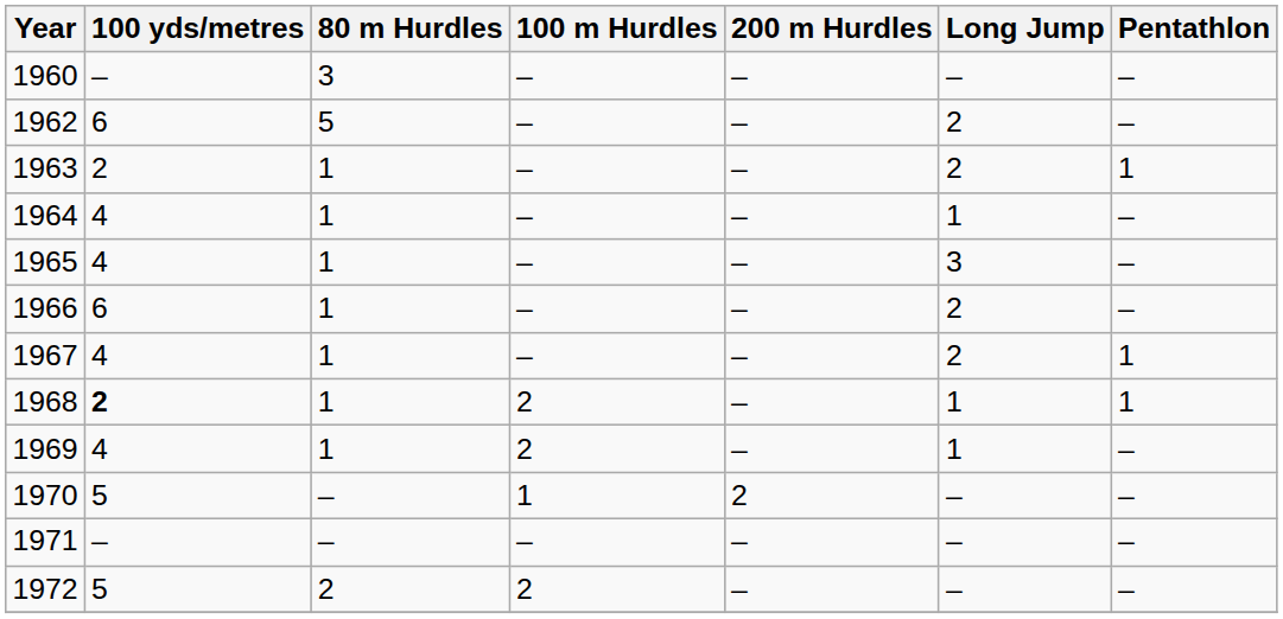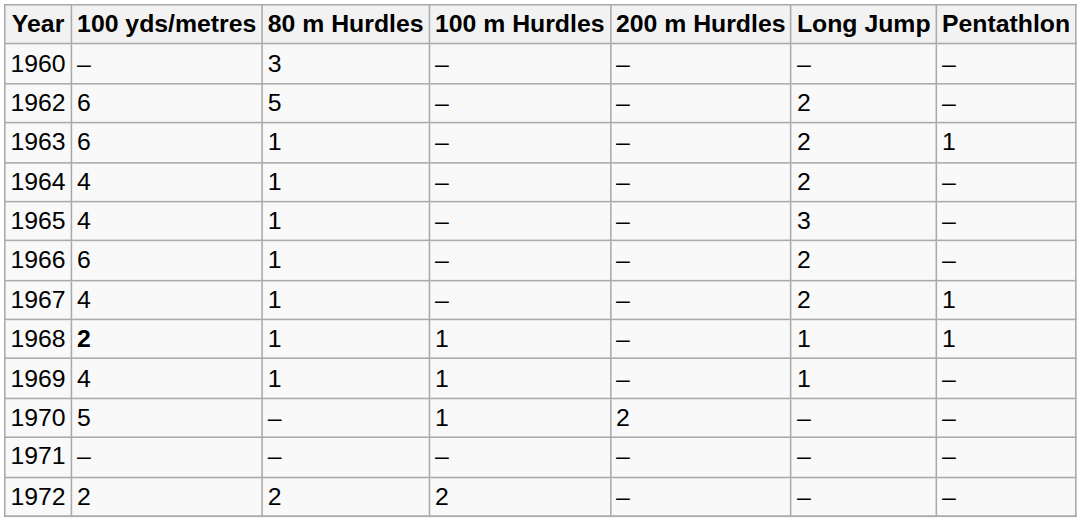1963 | 100 yds/metres: 2 -> 6
1964 | Long Jump: 1 -> 2
1968 | 100 m Hurdles: 2 -> 1
1969 | 100 m Hurdles: 2 -> 1
1972 | 100 yds/metres: 5 -> 2
